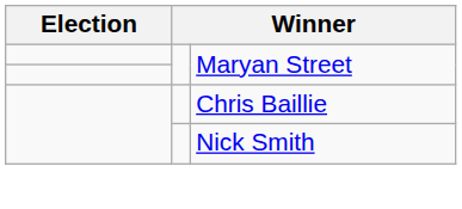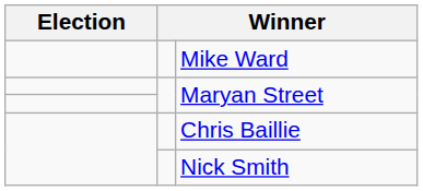+ row: Mike Ward
